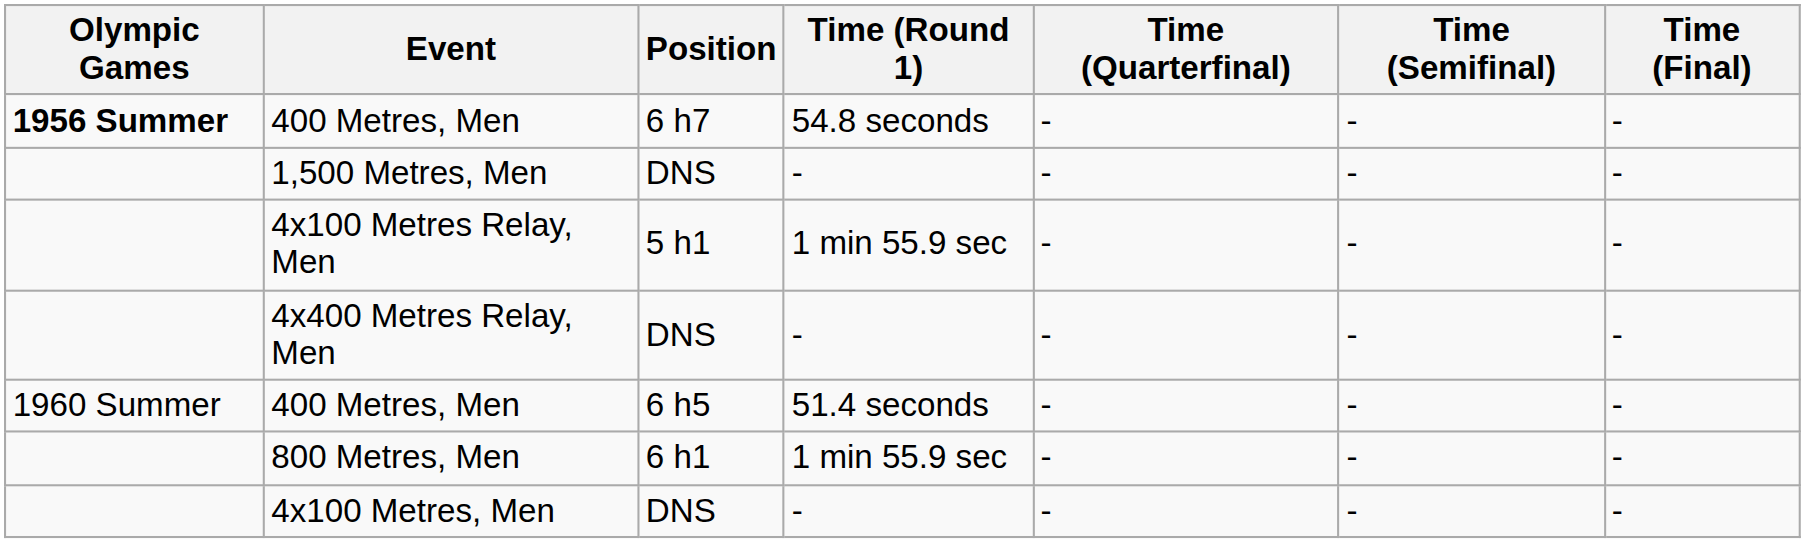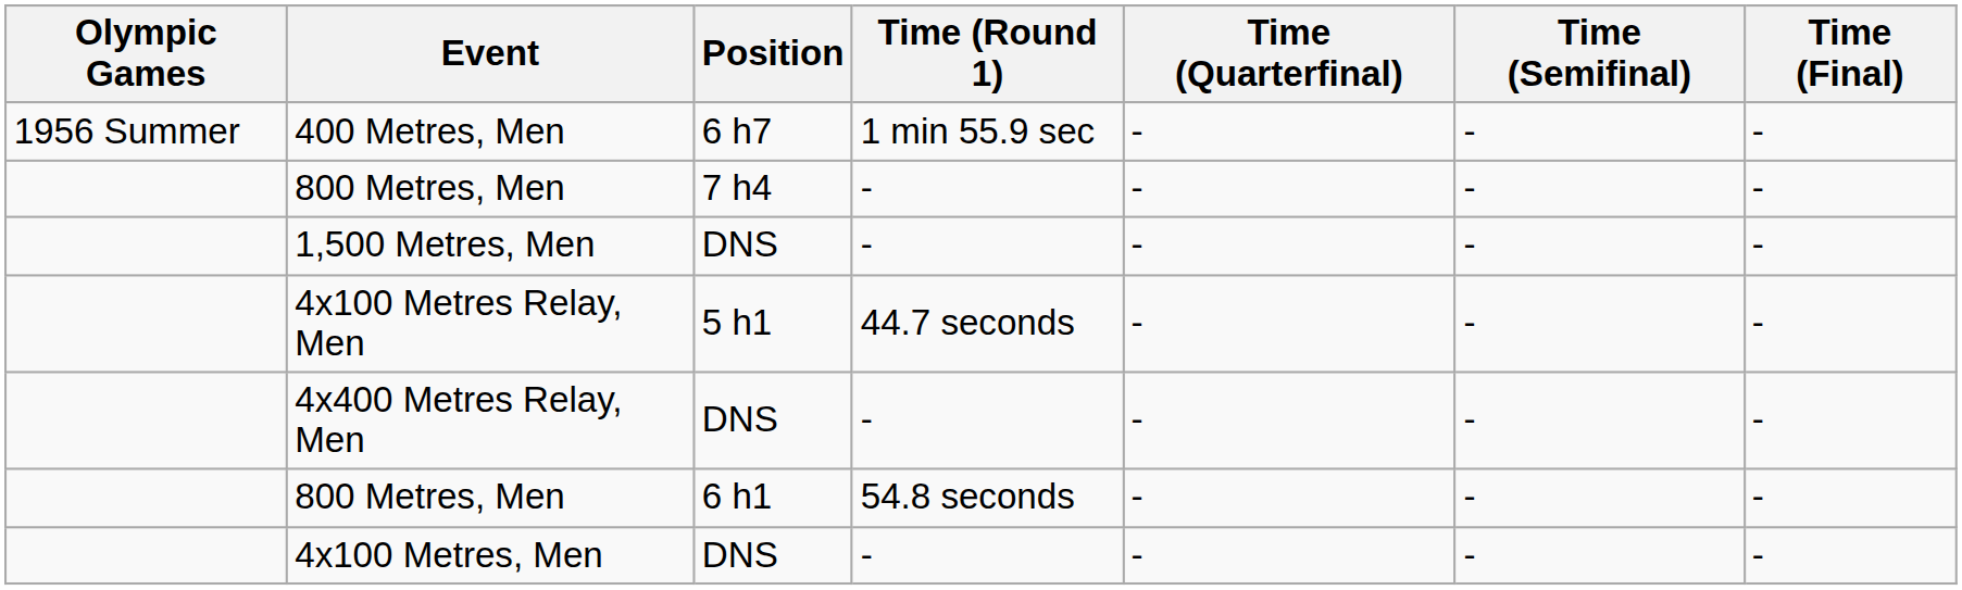400 Metres, Men / 6 h7 | Olympic Games: bold -> normal
400 Metres, Men / 6 h7 | Time (Round 1): 54.8 seconds -> 1 min 55.9 sec
+ row: 800 Metres, Men | 7 h4 | - | - | - | -
4x100 Metres Relay, Men | Time (Round 1): 1 min 55.9 sec -> 44.7 seconds
- row: 1960 Summer | 400 Metres, Men | 6 h5 | 51.4 seconds | - | - | -
800 Metres, Men / 6 h1 | Time (Round 1): 1 min 55.9 sec -> 54.8 seconds
